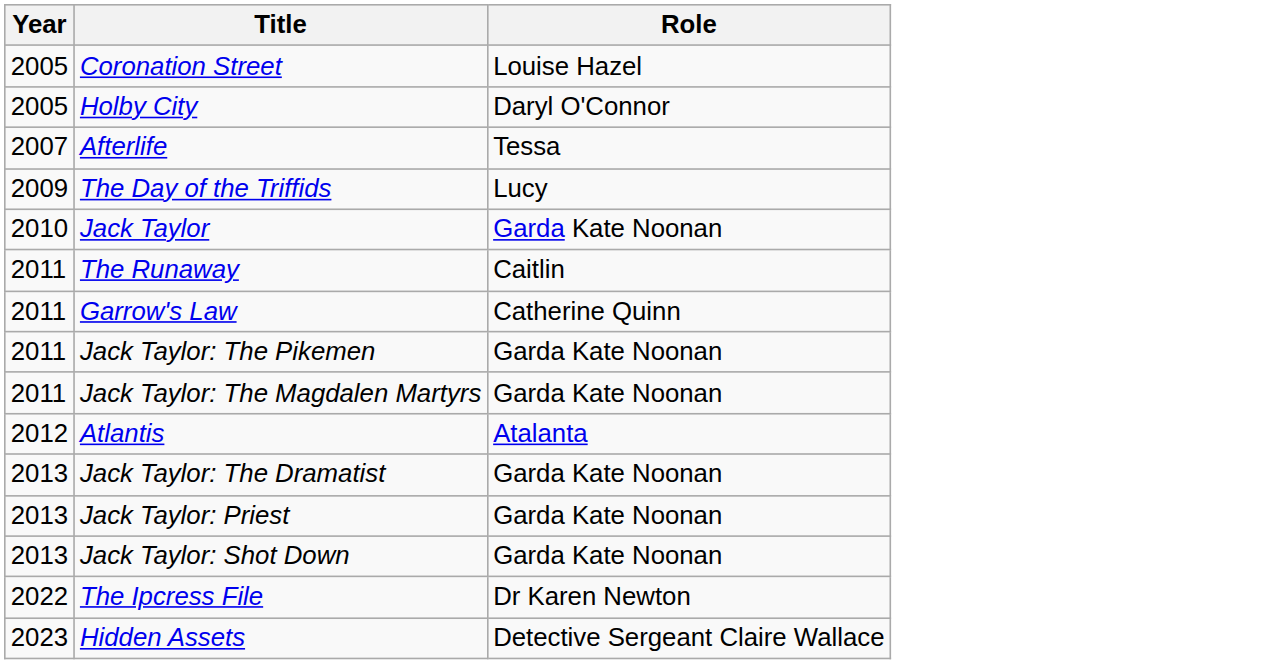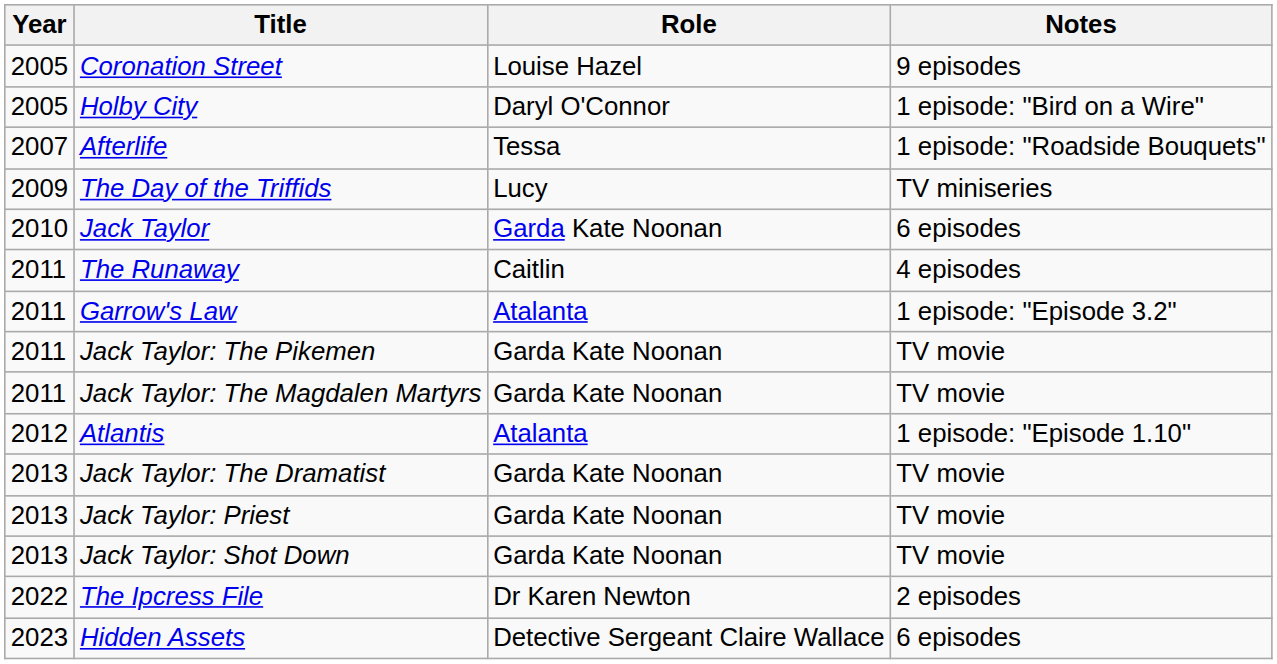+ column: Notes | 9 episodes | 1 episode: "Bird on a Wire" | 1 episode: "Roadside Bouquets" | TV miniseries | 6 episodes | 4 episodes | 1 episode: "Episode 3.2" | TV movie | TV movie | 1 episode: "Episode 1.10" | TV movie | TV movie | TV movie | 2 episodes | 6 episodes
Garrow's Law | Role: Catherine Quinn -> Atalanta
